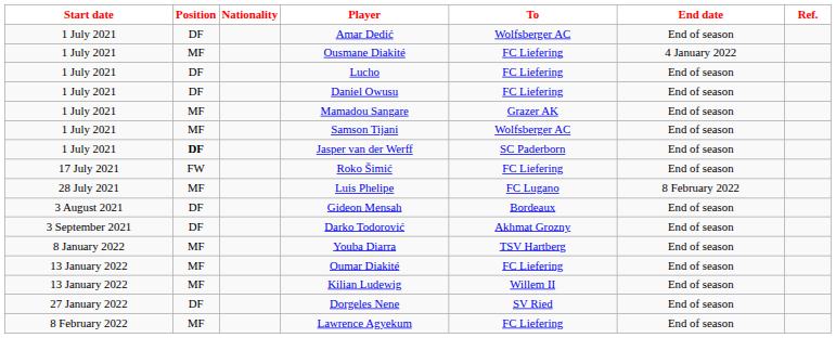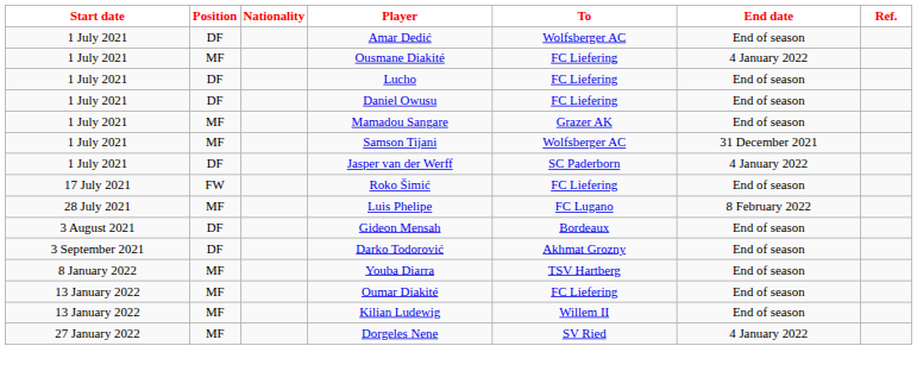Samson Tijani | End date: End of season -> 31 December 2021
Jasper van der Werff | Position: bold -> normal
Jasper van der Werff | End date: End of season -> 4 January 2022
Dorgeles Nene | Position: DF -> MF
Dorgeles Nene | End date: End of season -> 4 January 2022
- row: 8 February 2022 | MF | Lawrence Agyekum | FC Liefering | End of season
